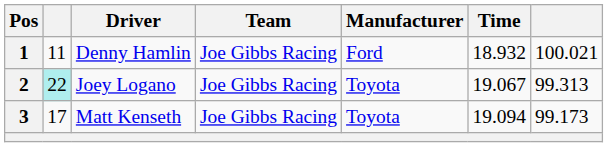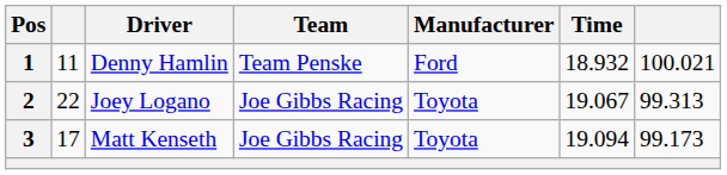1 | Team: Joe Gibbs Racing -> Team Penske
2 | column 2: paleturquoise background -> no background
